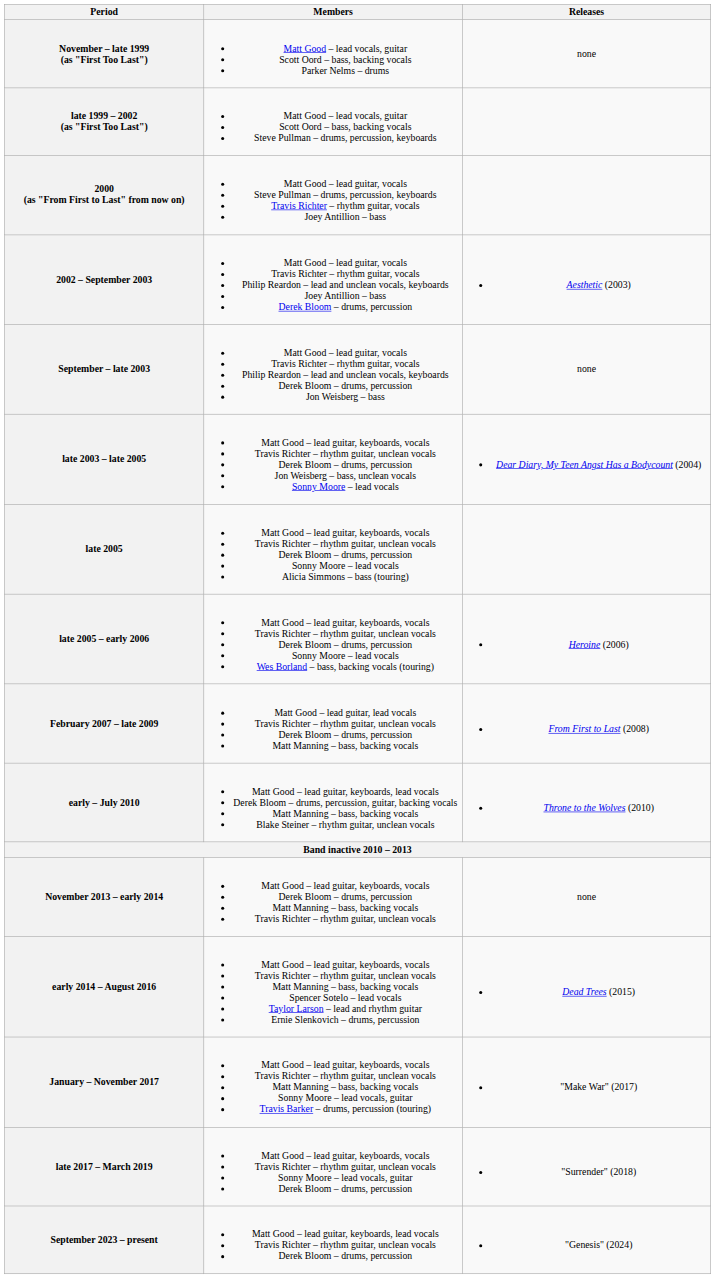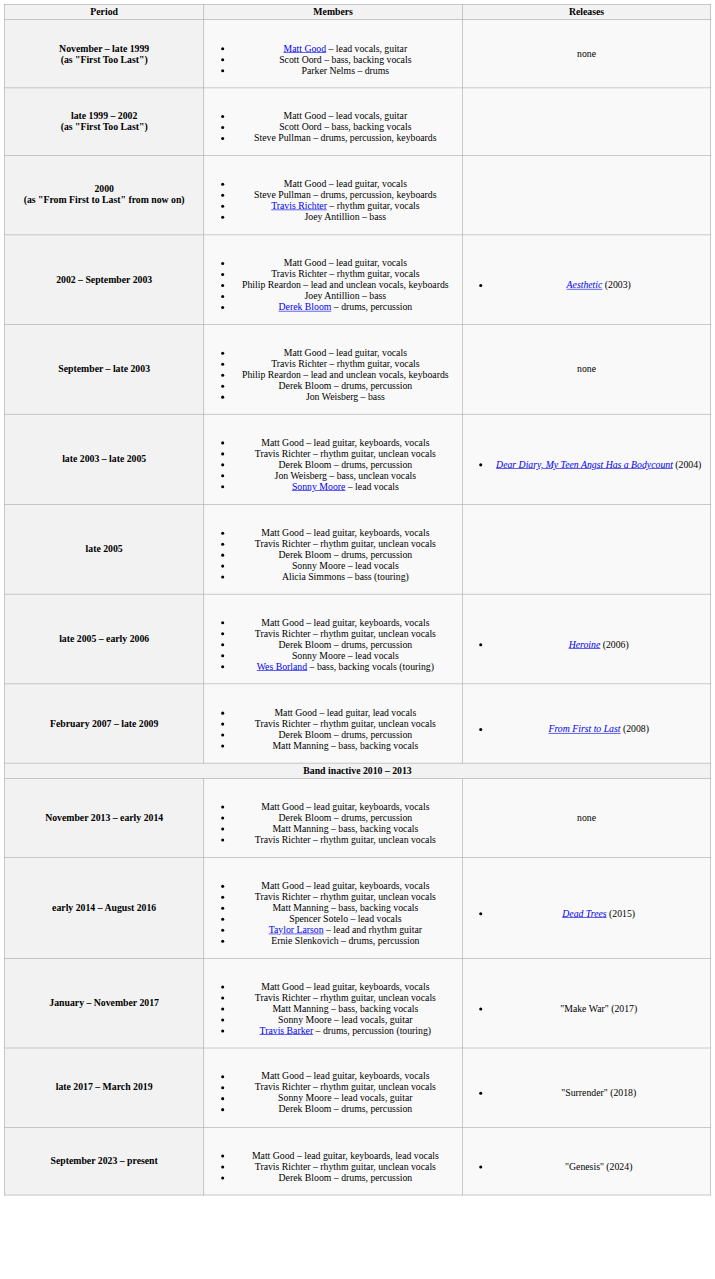- row: early – July 2010 | Matt Good – lead guitar, keyboards, lead vocals Derek Bloom – drums, percussion, guitar, backing vocals Matt Manning – bass, backing vocals Blake Steiner – rhythm guitar, unclean vocals | Throne to the Wolves (2010)
